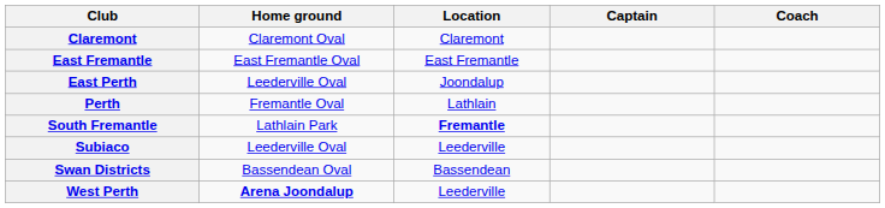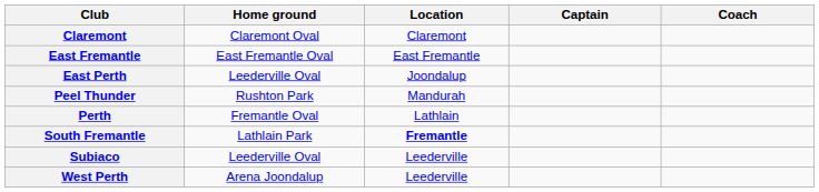+ row: Peel Thunder | Rushton Park | Mandurah
- row: Swan Districts | Bassendean Oval | Bassendean
West Perth | Home ground: bold -> normal
